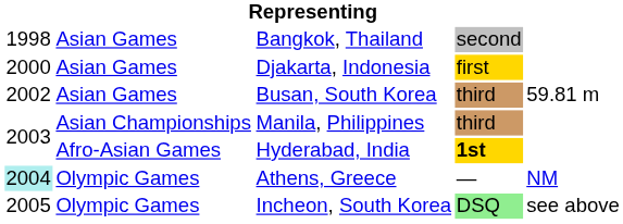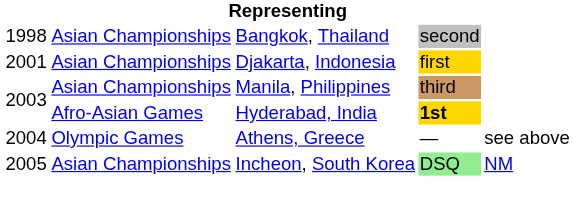Bangkok, Thailand | column 2: Asian Games -> Asian Championships
Djakarta, Indonesia | column 1: 2000 -> 2001
Djakarta, Indonesia | column 2: Asian Games -> Asian Championships
- row: 2002 | Asian Games | Busan, South Korea | third | 59.81 m
Athens, Greece | column 1: paleturquoise background -> no background
Athens, Greece | column 5: NM -> see above
Incheon, South Korea | column 2: Olympic Games -> Asian Championships
Incheon, South Korea | column 5: see above -> NM
